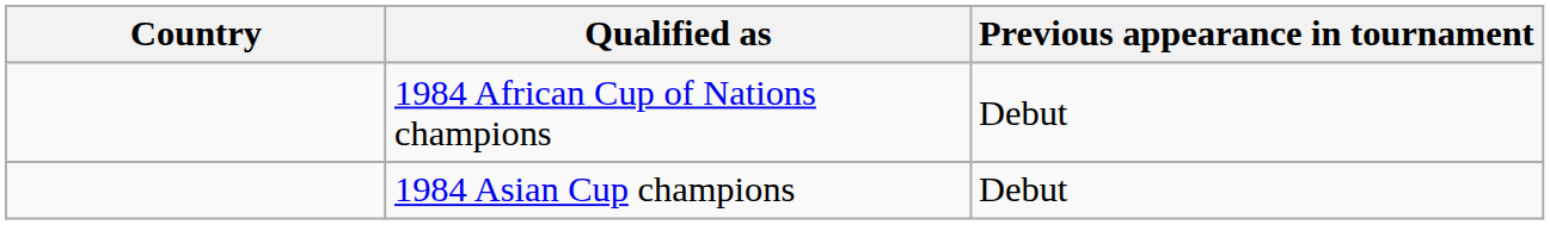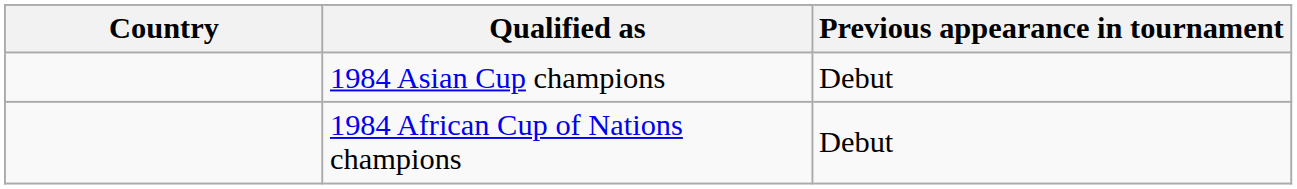rows swapped: 1984 African Cup of Nations champions <-> 1984 Asian Cup champions
